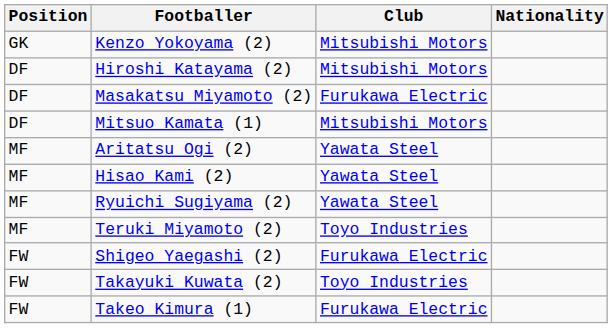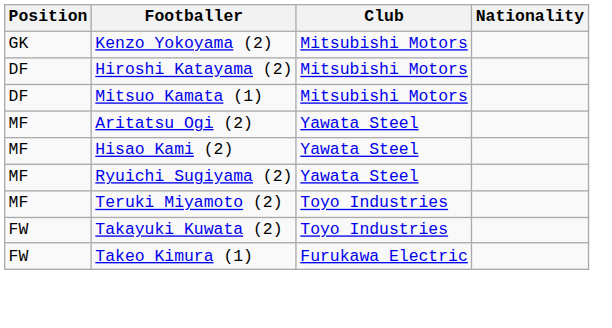- row: DF | Masakatsu Miyamoto (2) | Furukawa Electric
- row: FW | Shigeo Yaegashi (2) | Furukawa Electric
